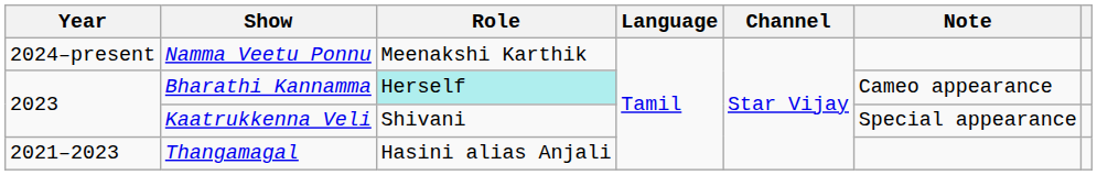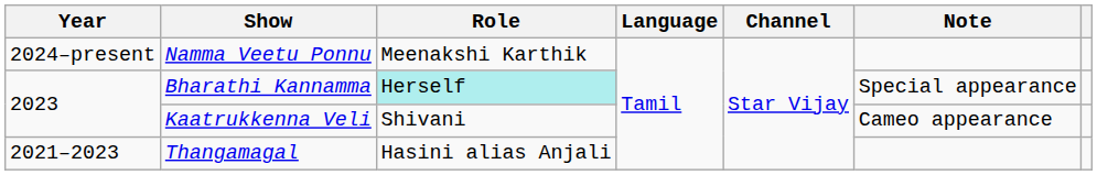Bharathi Kannamma | Note: Cameo appearance -> Special appearance
Kaatrukkenna Veli | Note: Special appearance -> Cameo appearance
